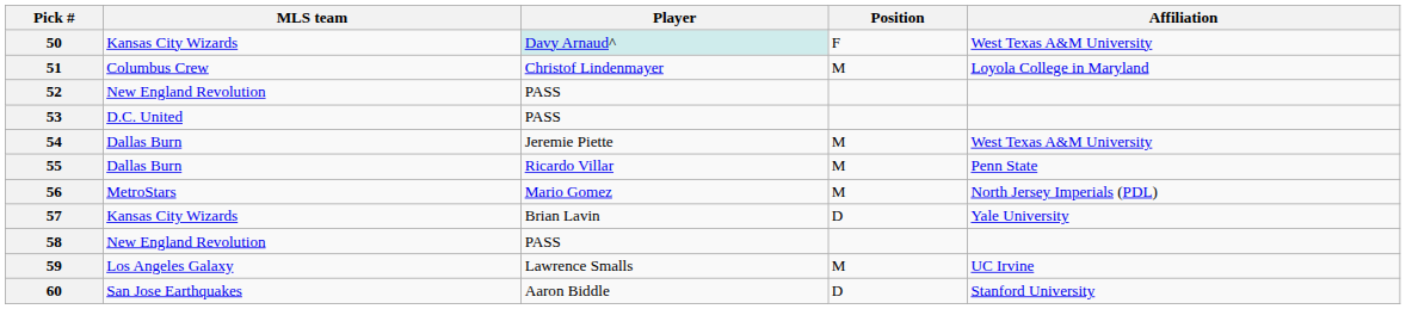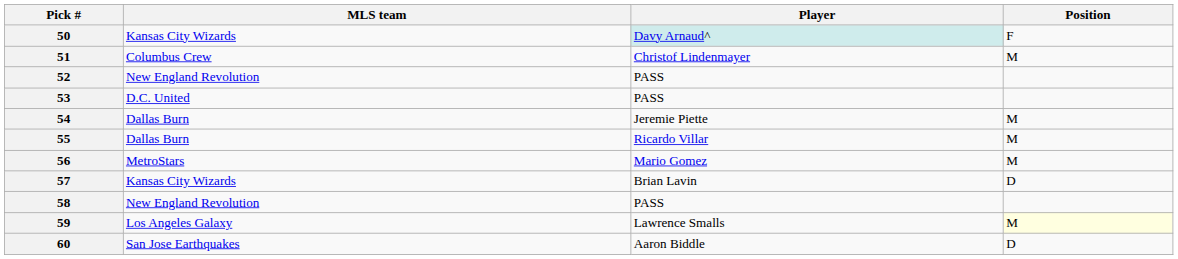- column: Affiliation | West Texas A&M University | Loyola College in Maryland | West Texas A&M University | Penn State | North Jersey Imperials (PDL) | Yale University | UC Irvine | Stanford University
59 | Position: no background -> lightyellow background
